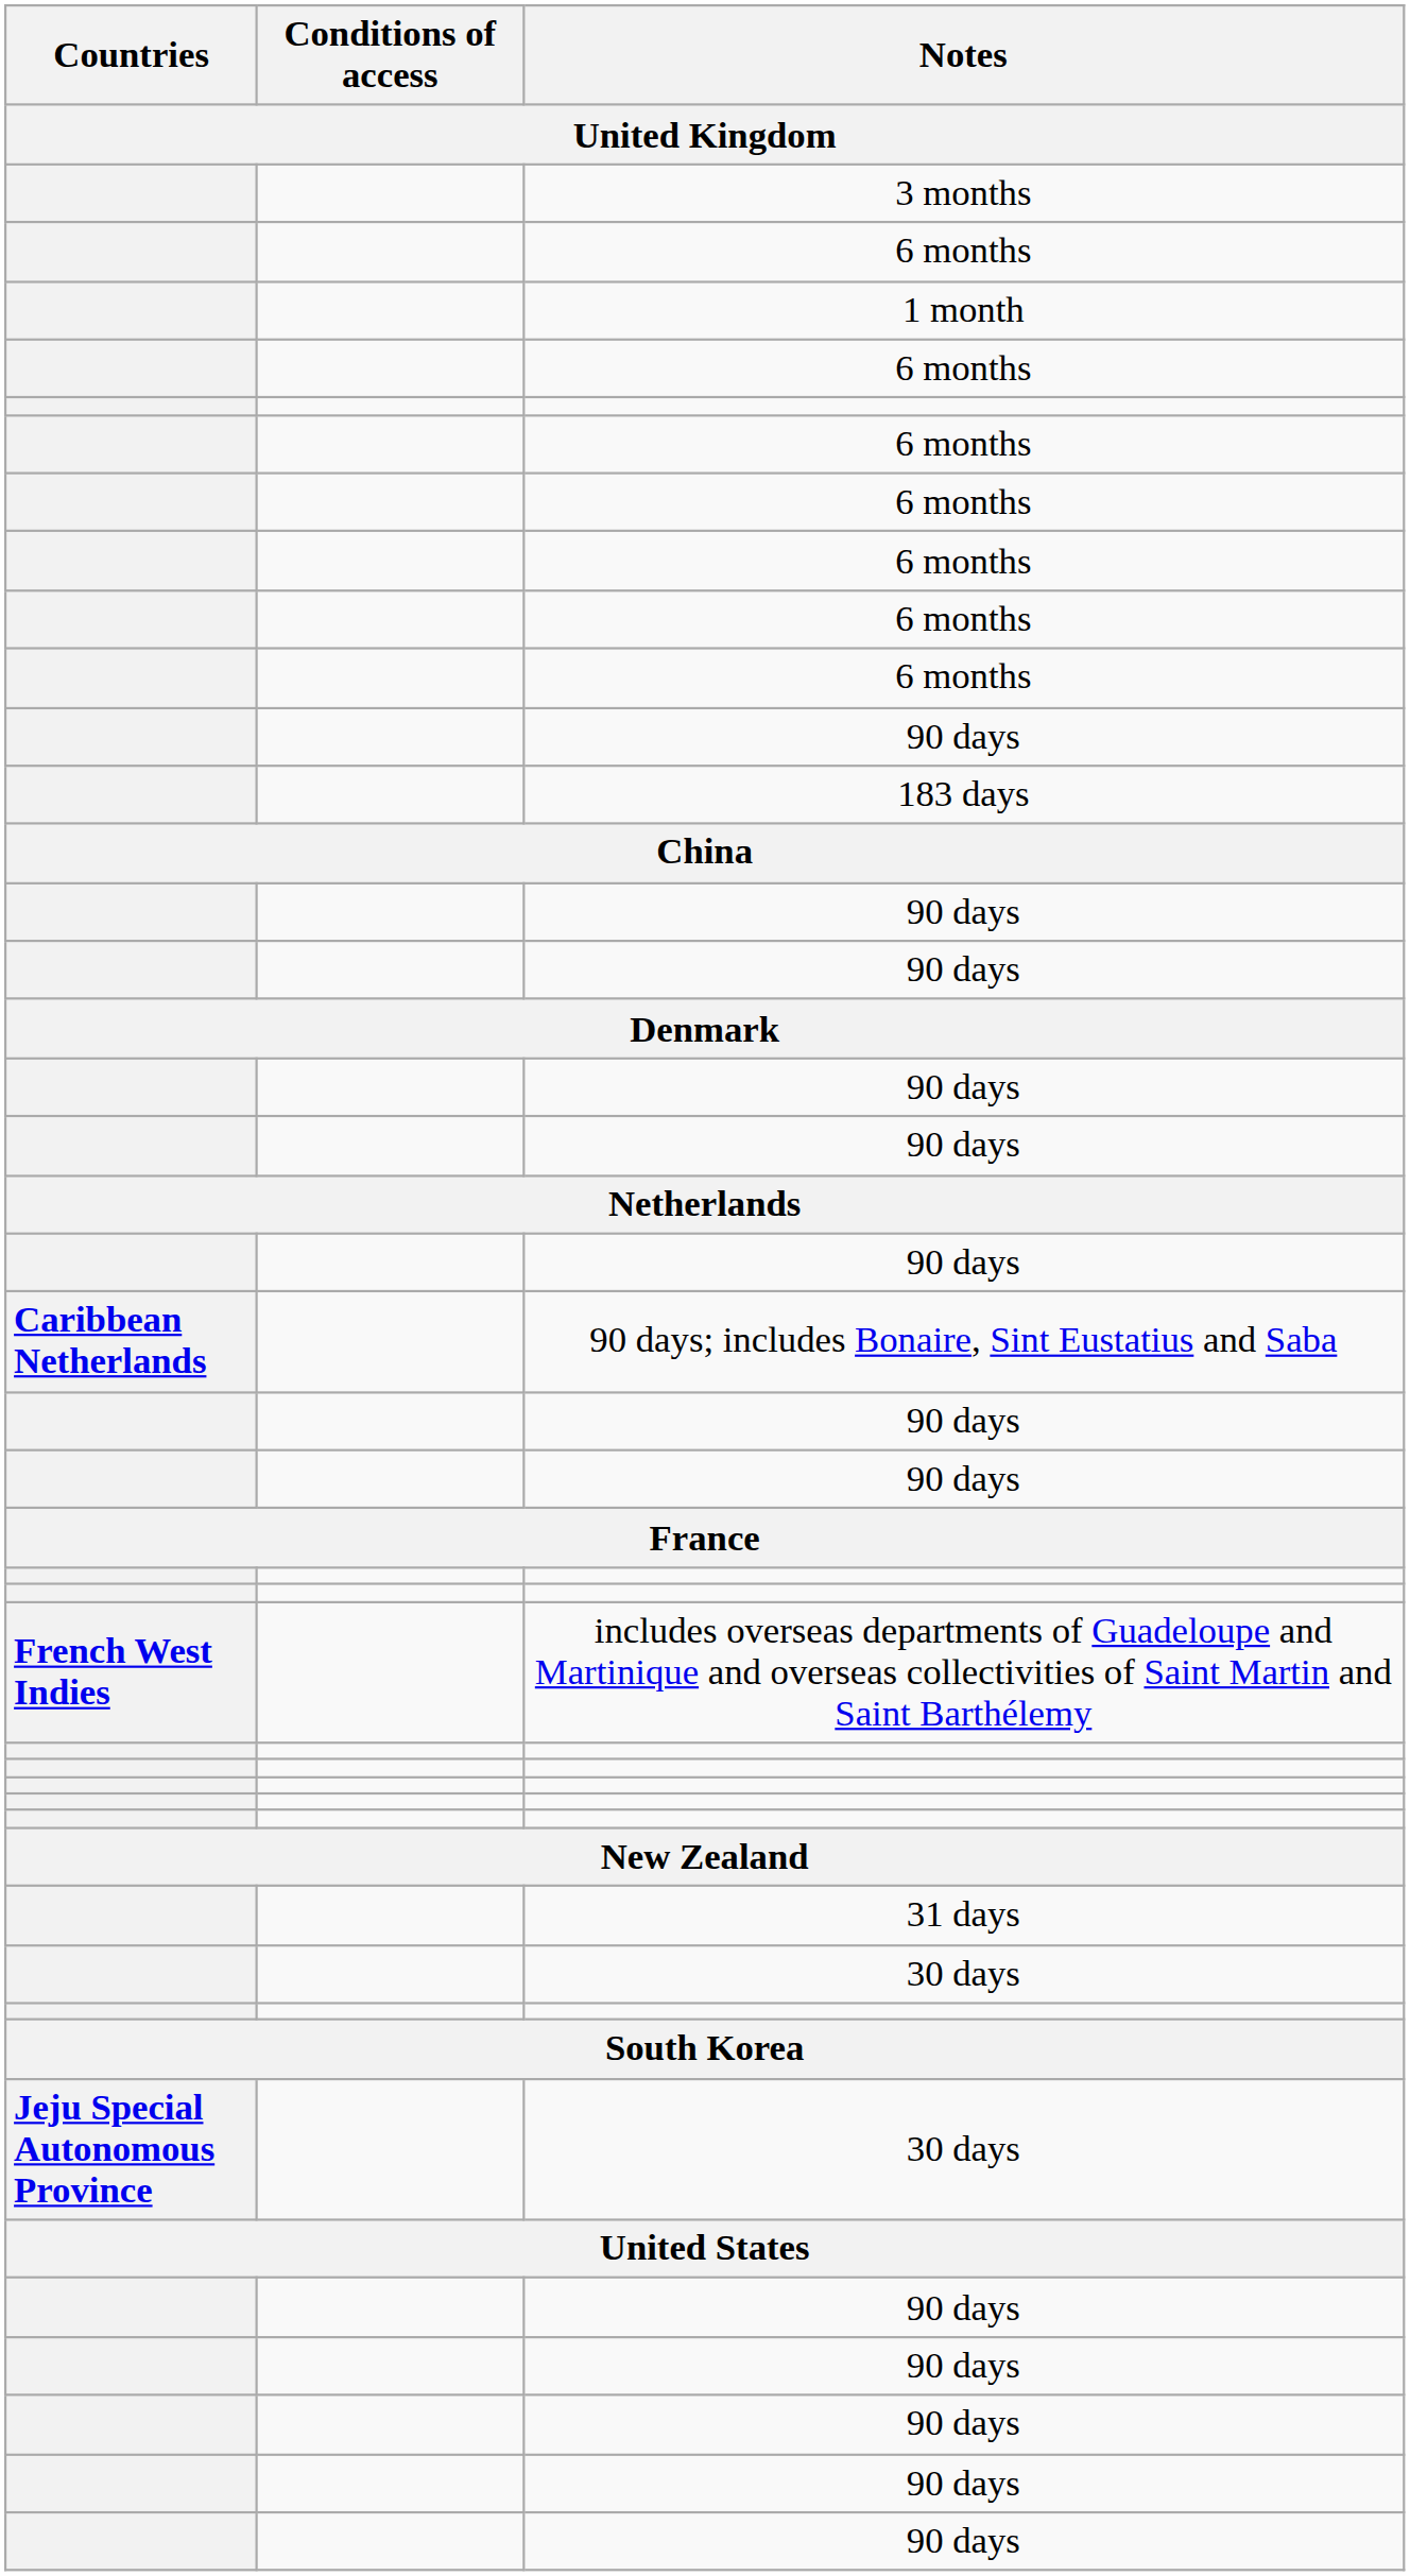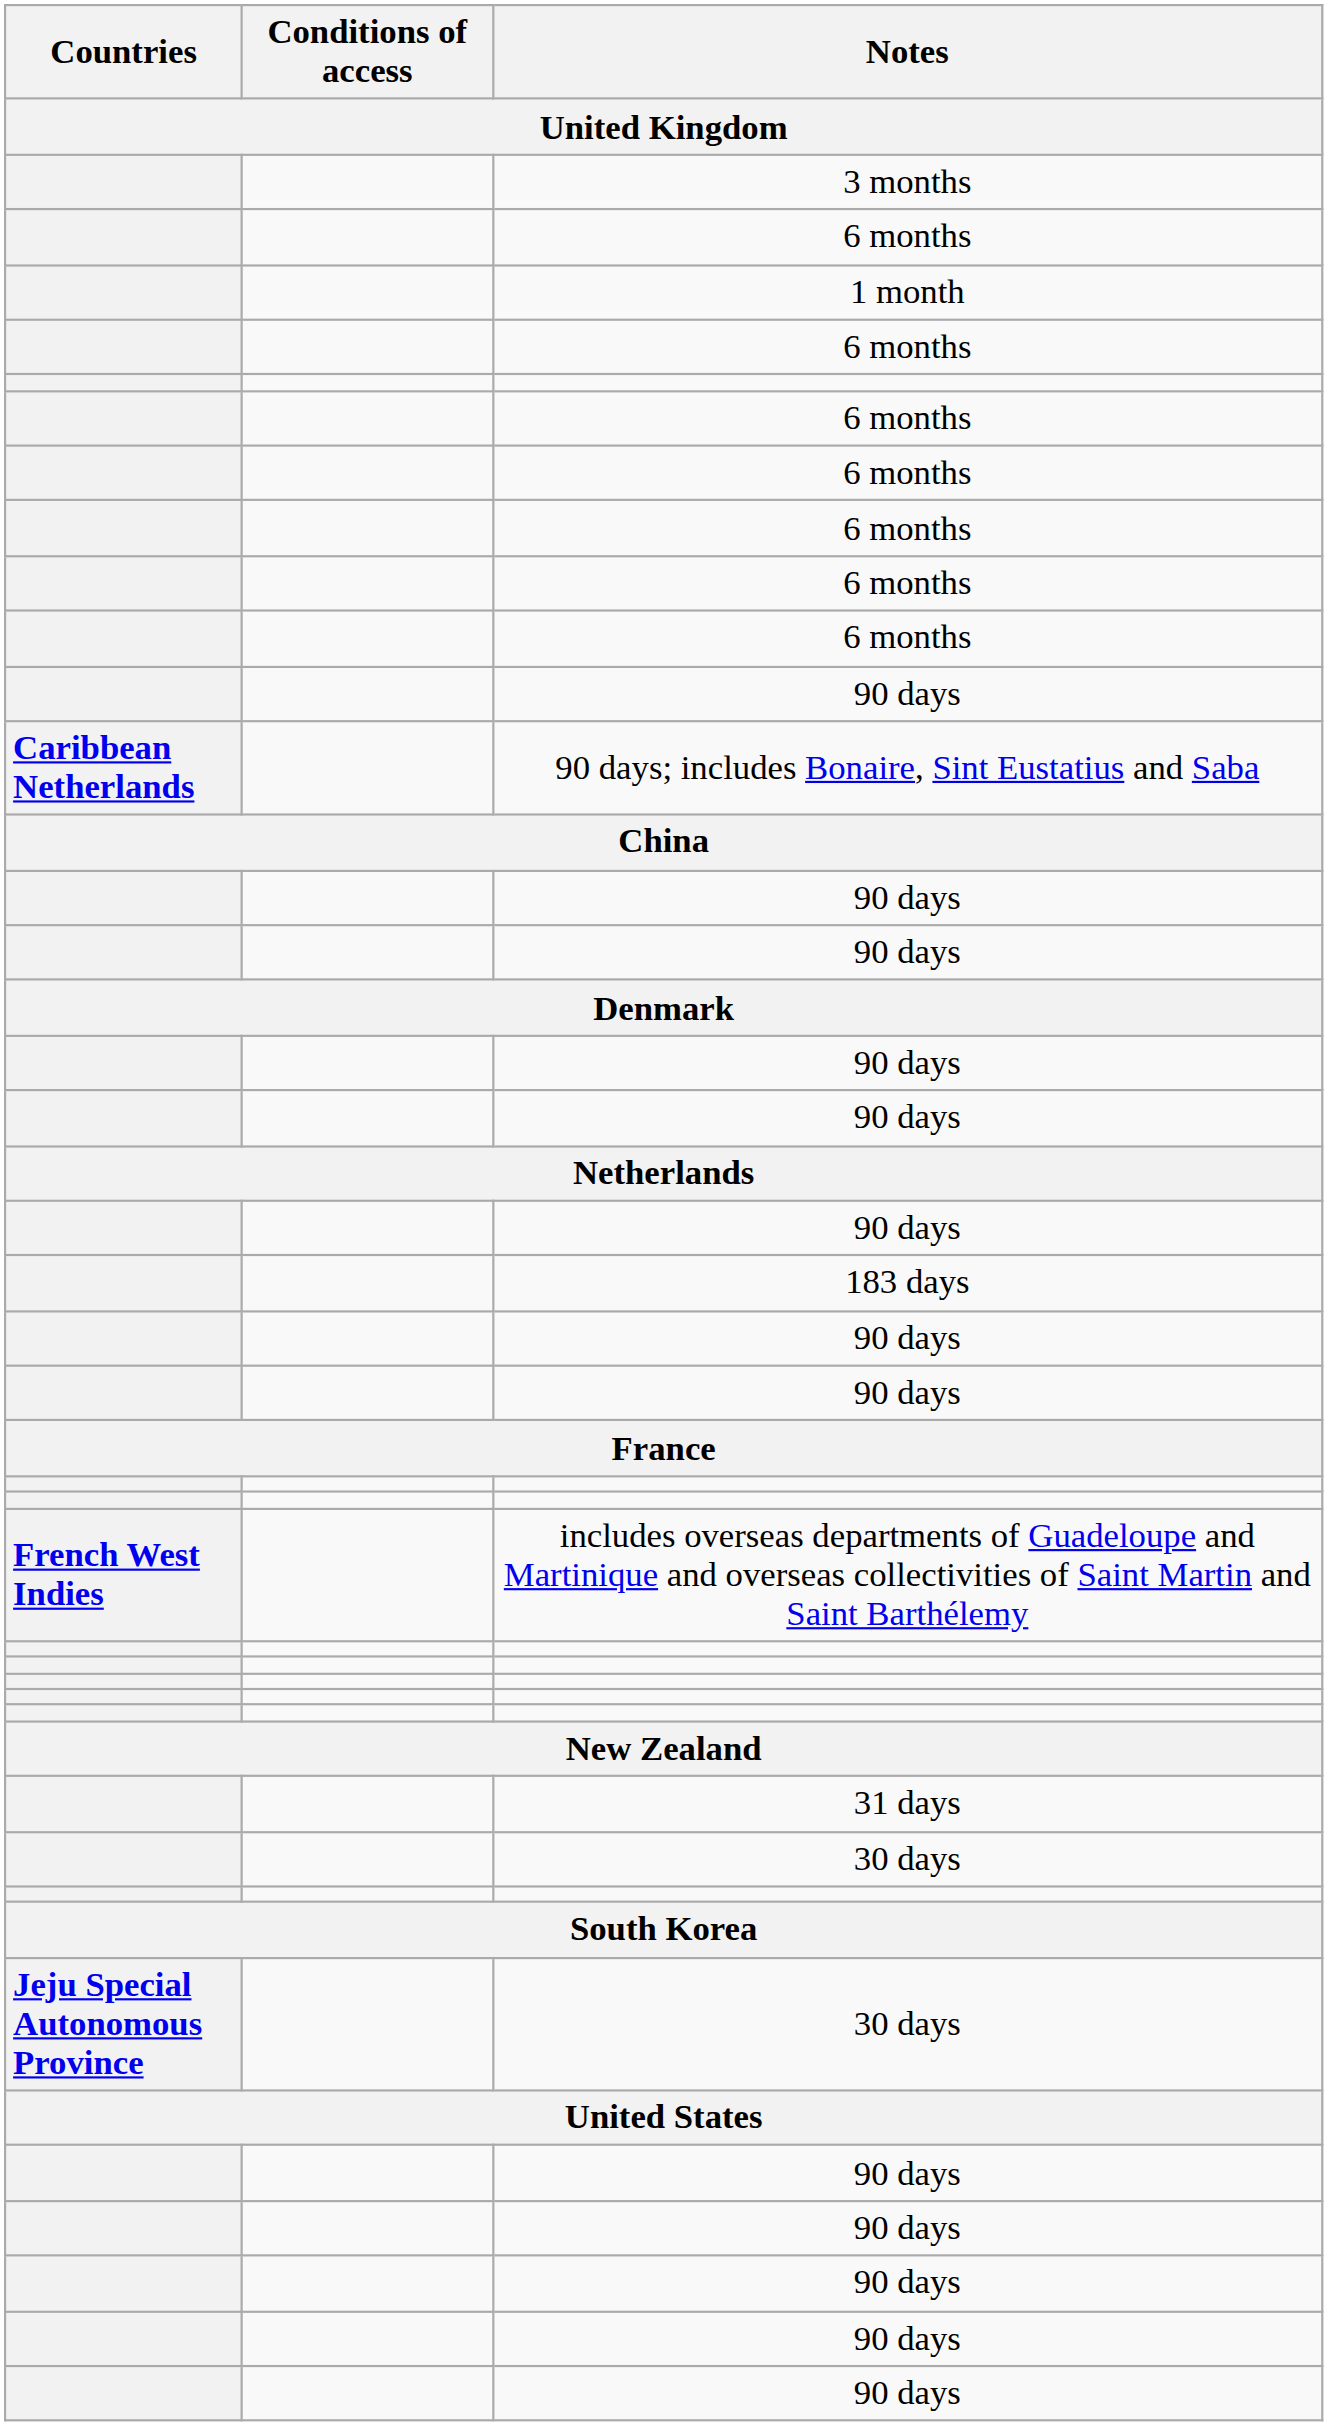rows swapped: 183 days <-> 90 days; includes Bonaire, Sint Eustatius and Saba
